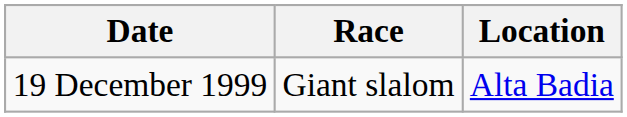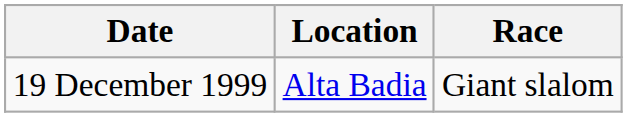columns swapped: Location <-> Race
